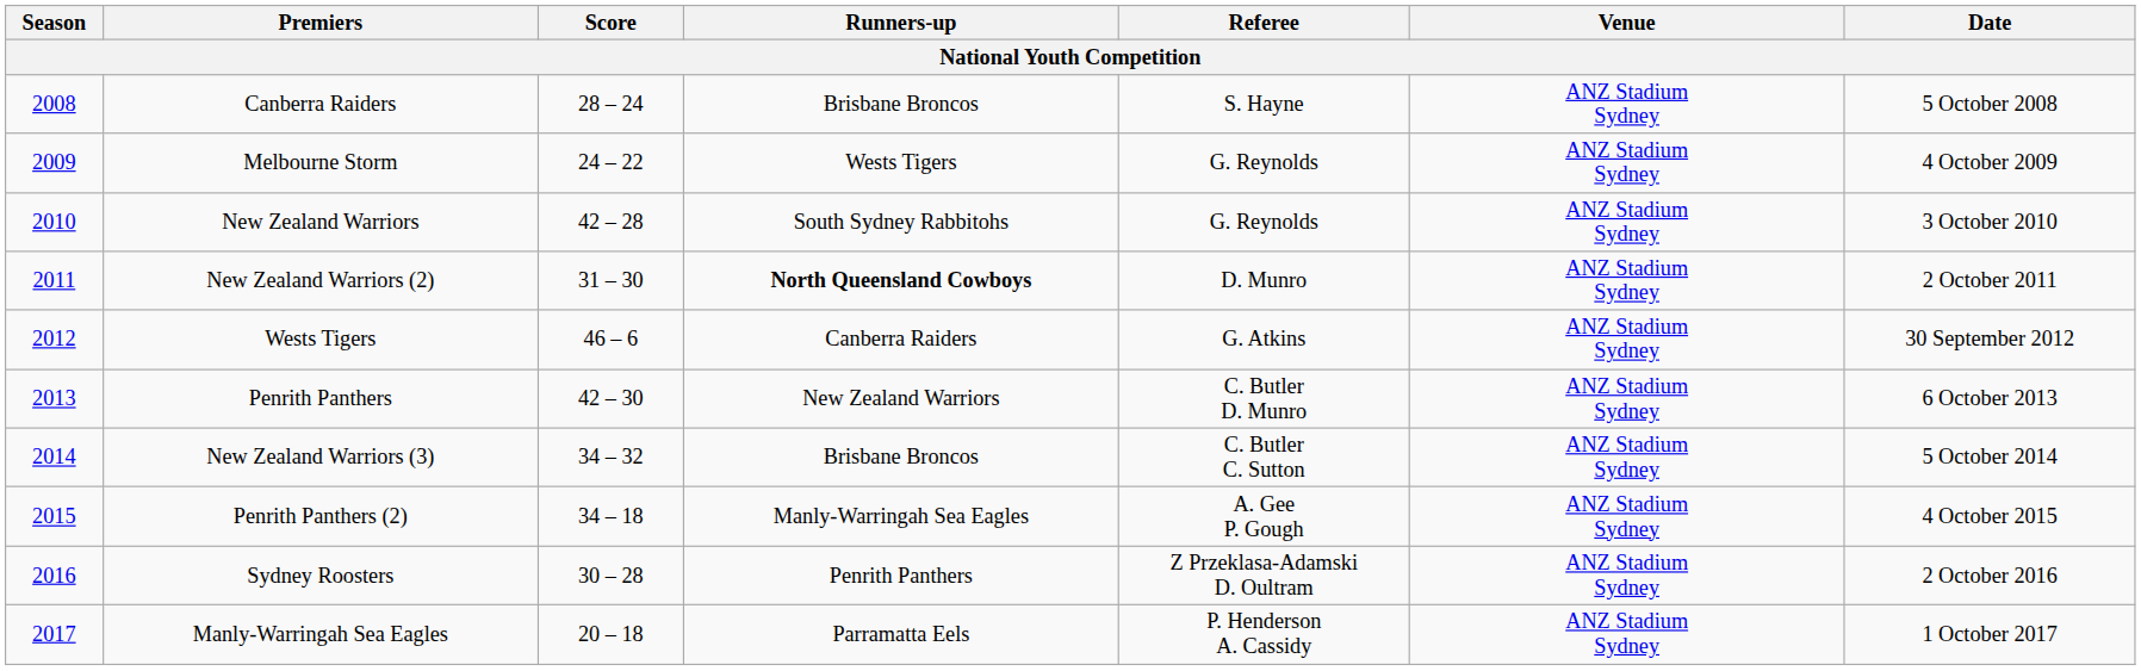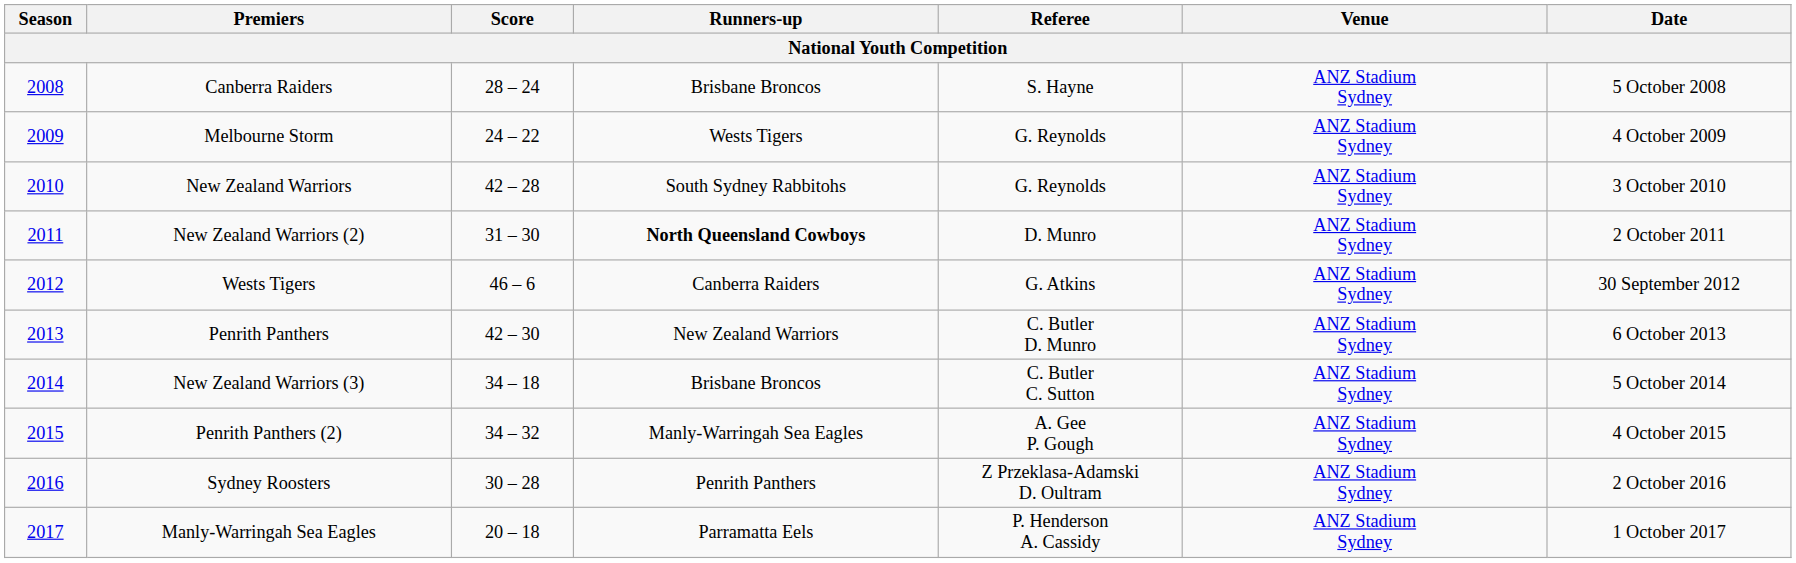New Zealand Warriors (3) | Score: 34 – 32 -> 34 – 18
Penrith Panthers (2) | Score: 34 – 18 -> 34 – 32
